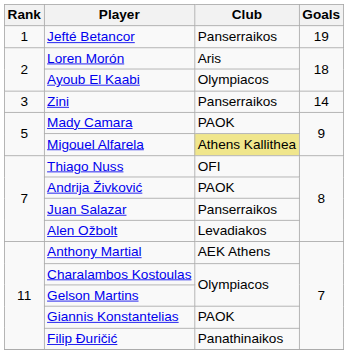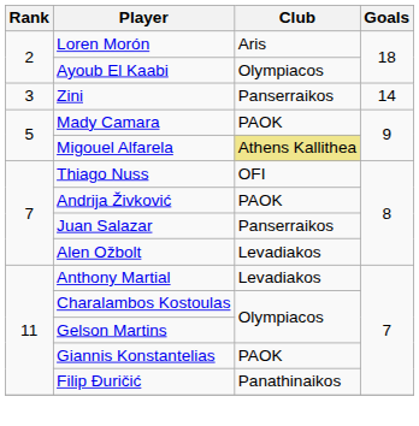- row: 1 | Jefté Betancor | Panserraikos | 19
Anthony Martial | Club: AEK Athens -> Levadiakos
